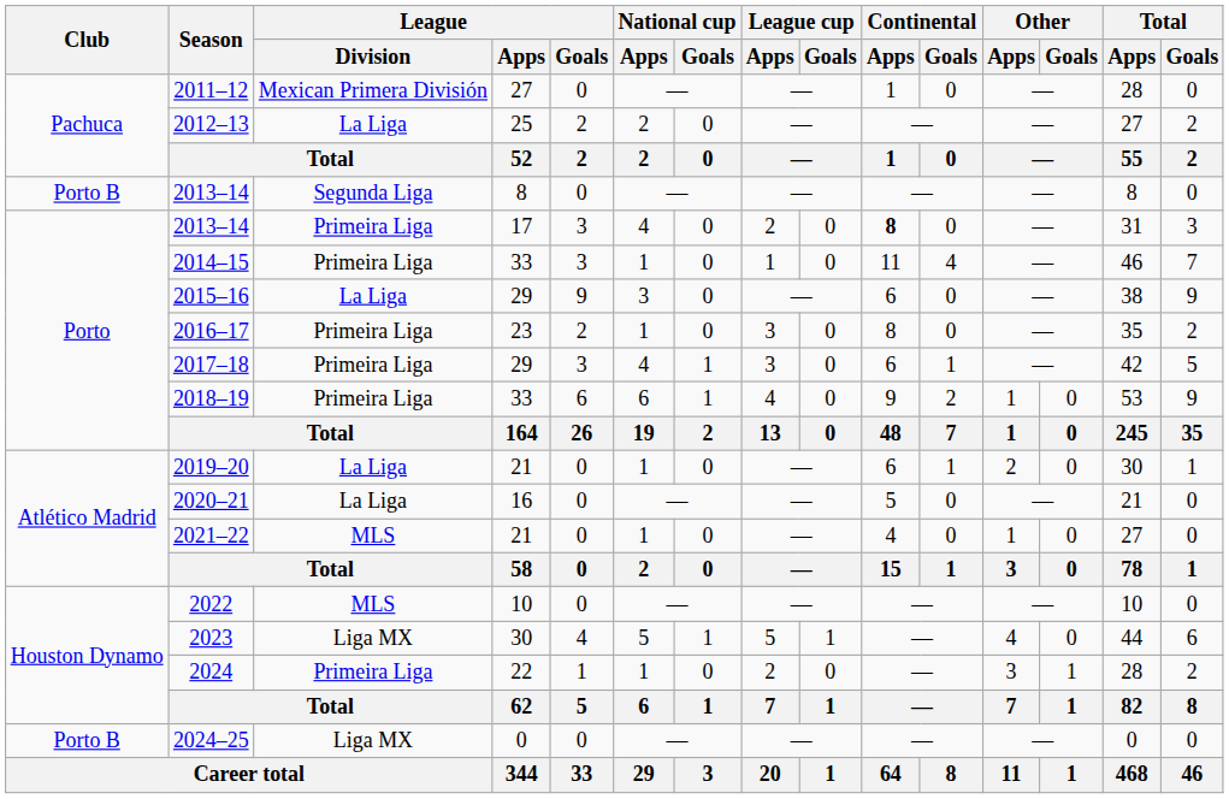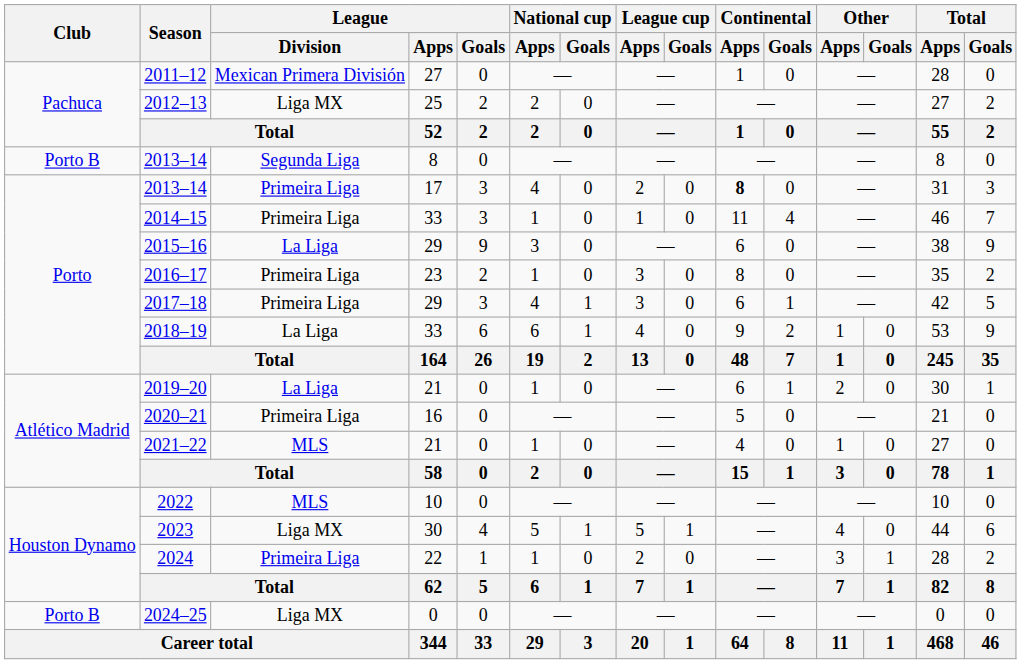2012–13 | League / Division: La Liga -> Liga MX
2018–19 | League / Division: Primeira Liga -> La Liga
2020–21 | League / Division: La Liga -> Primeira Liga
